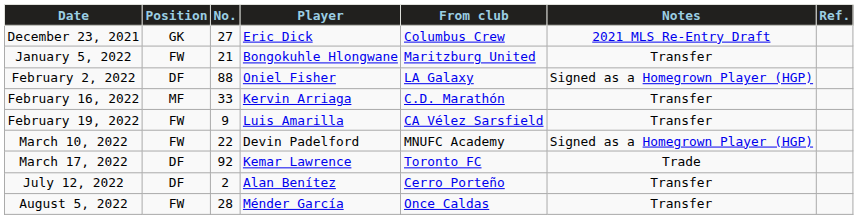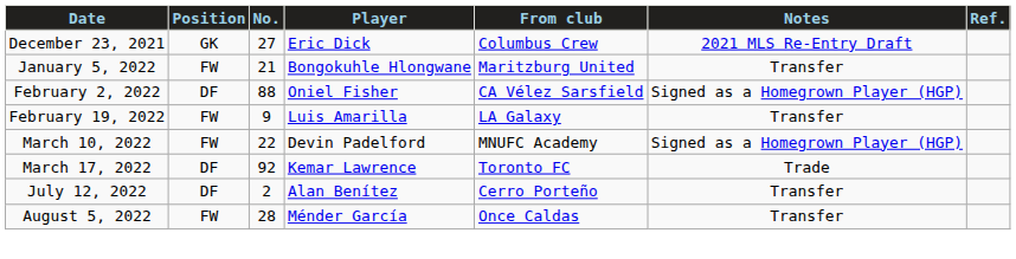February 2, 2022 | From club: LA Galaxy -> CA Vélez Sarsfield
- row: February 16, 2022 | MF | 33 | Kervin Arriaga | C.D. Marathón | Transfer
February 19, 2022 | From club: CA Vélez Sarsfield -> LA Galaxy
